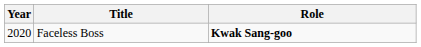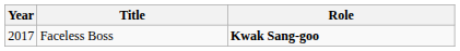Faceless Boss | Year: 2020 -> 2017
